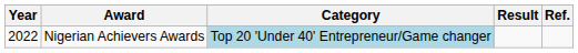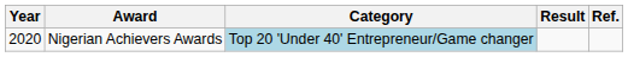Nigerian Achievers Awards | Year: 2022 -> 2020
